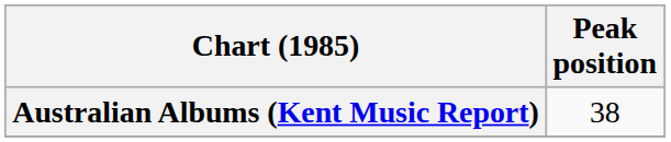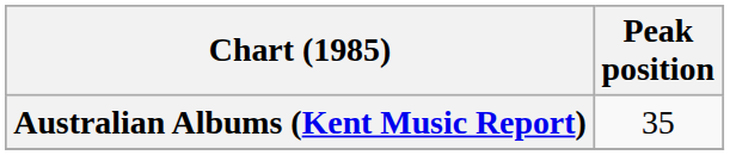Australian Albums (Kent Music Report) | Peak position: 38 -> 35
